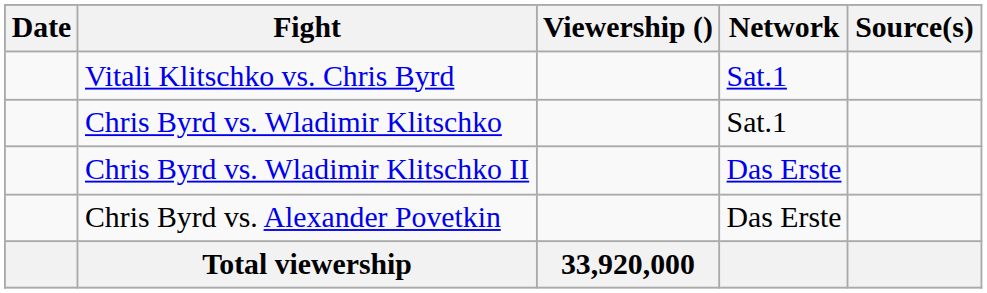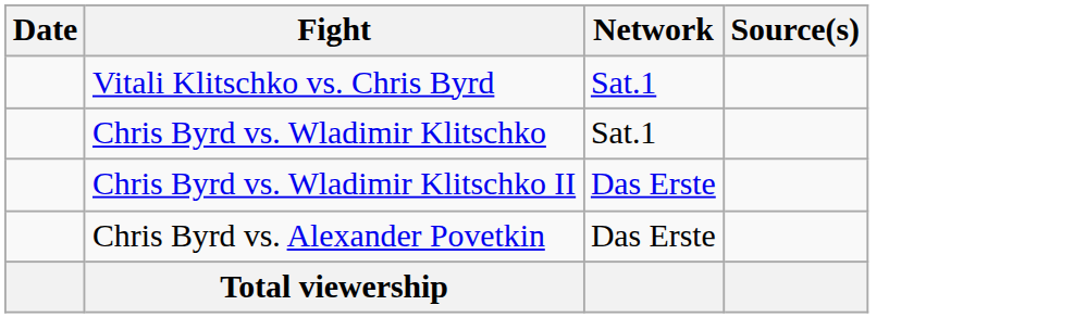- column: Viewership () | 33,920,000
